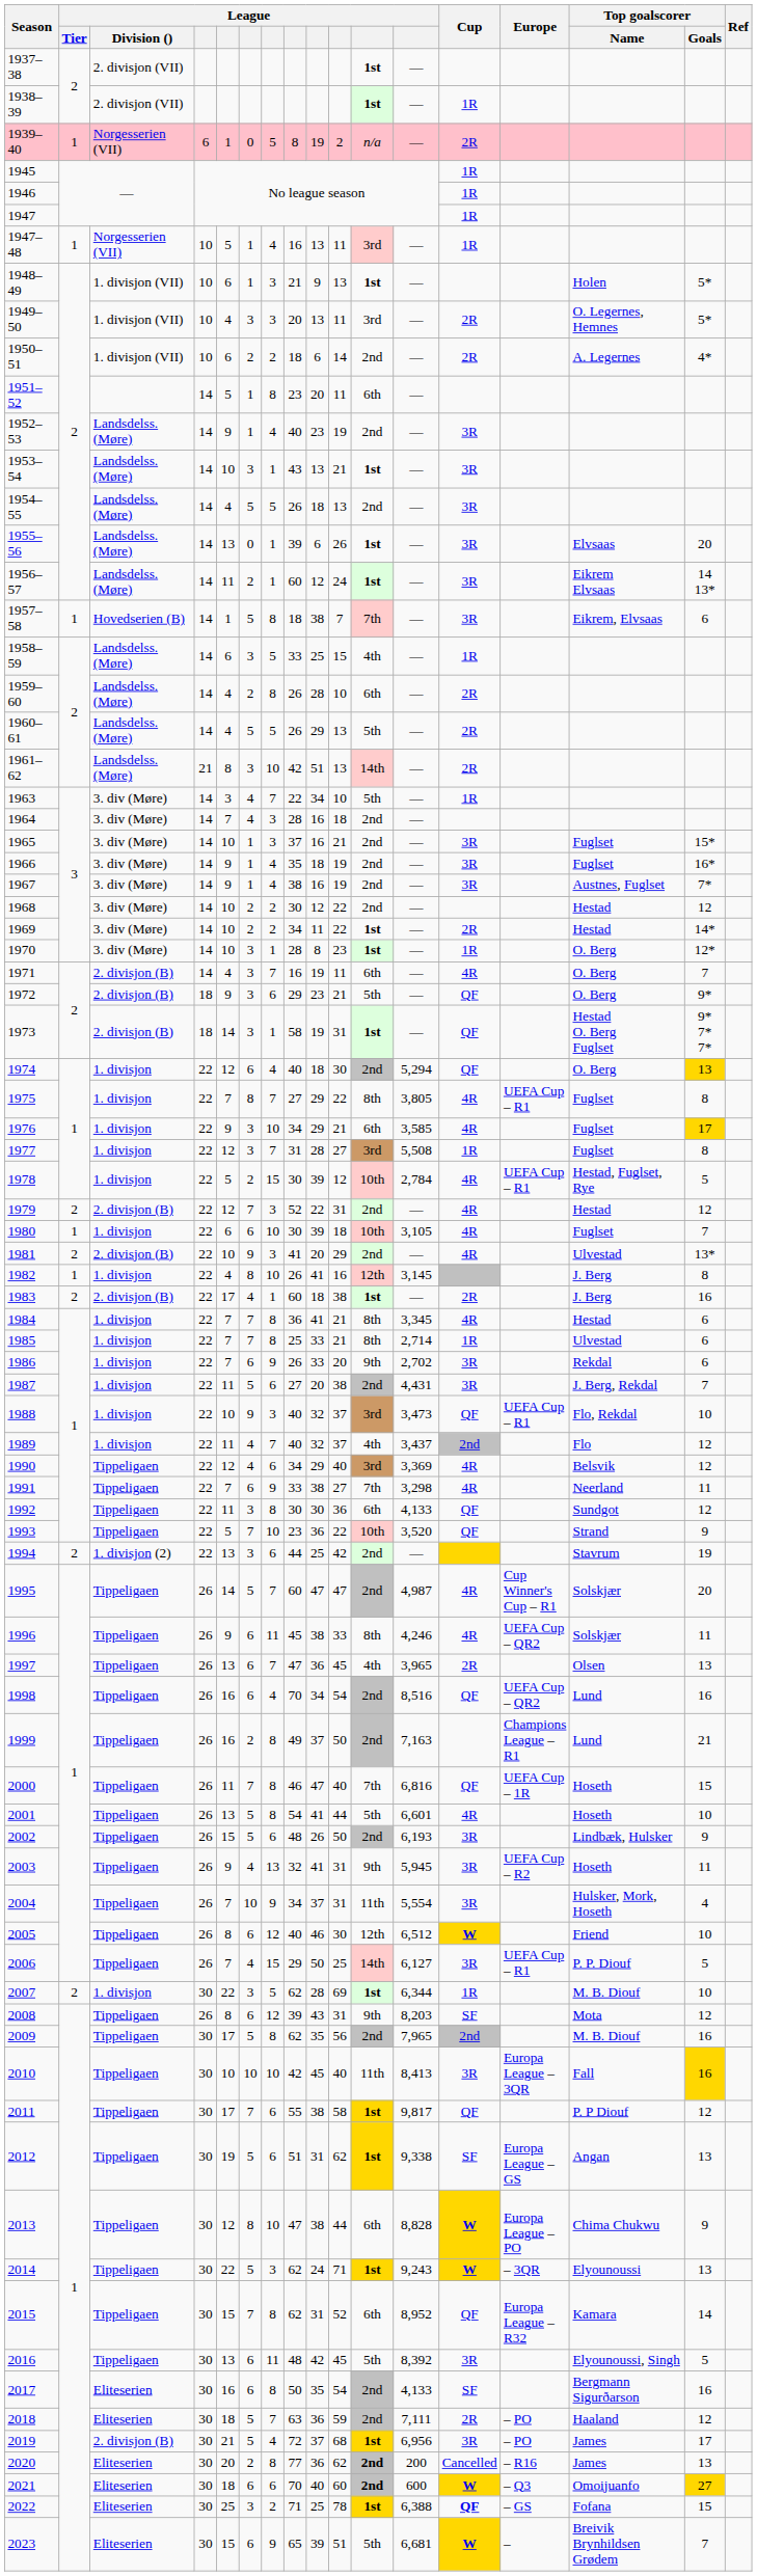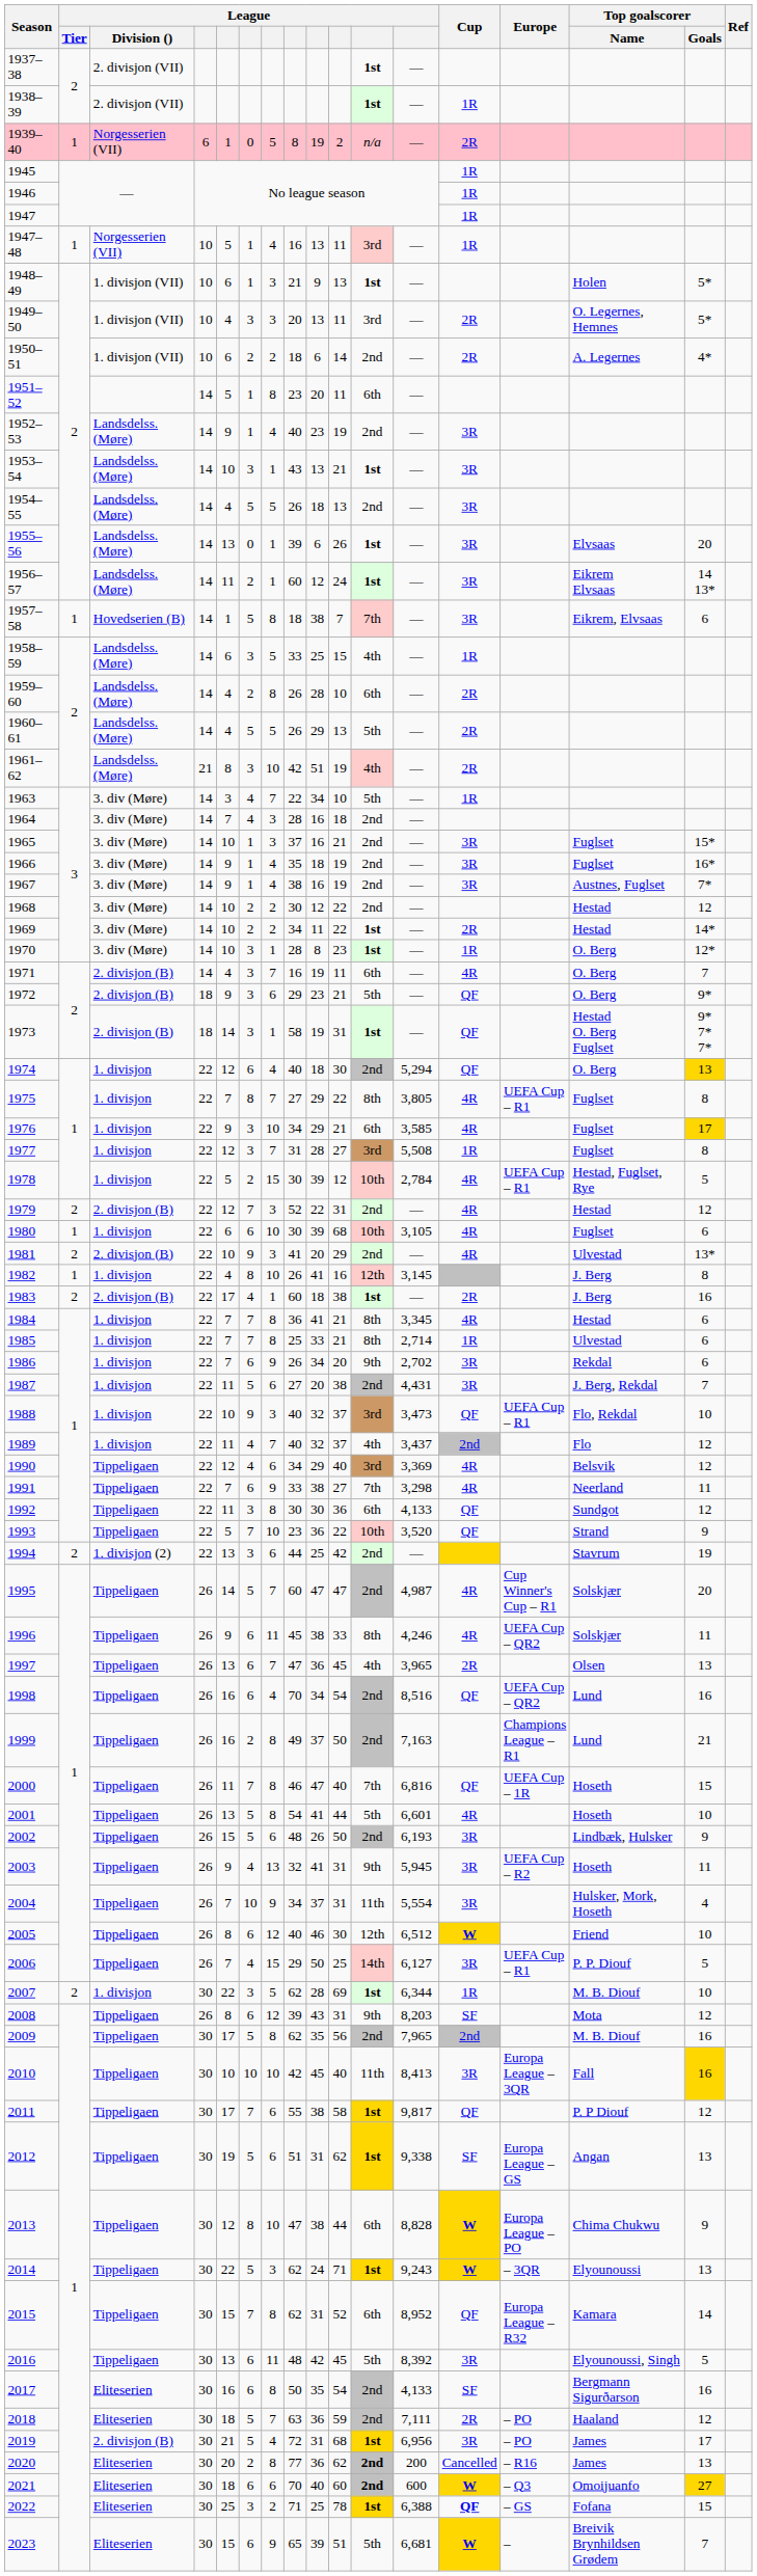1961–62 | column 10: 13 -> 19
1961–62 | column 11: 14th -> 4th
1980 | column 10: 18 -> 68
1980 | Top goalscorer / Goals: 7 -> 6
1986 | column 9: 33 -> 34
2019 | column 9: 37 -> 31
